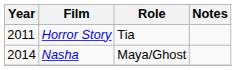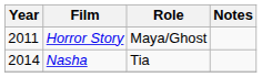Horror Story | Role: Tia -> Maya/Ghost
Nasha | Role: Maya/Ghost -> Tia
